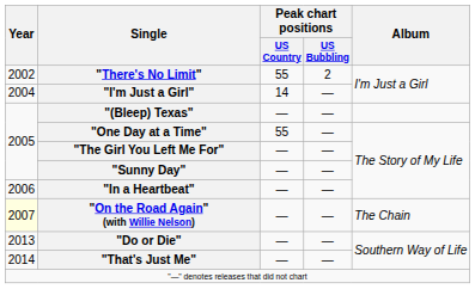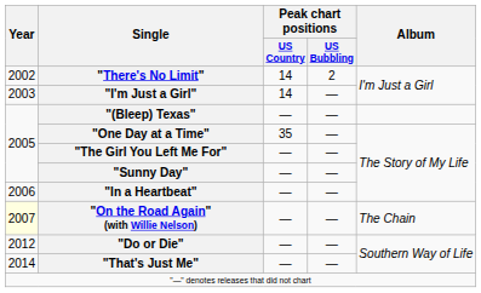"There's No Limit" | Peak chart positions / US Country: 55 -> 14
"I'm Just a Girl" | Year: 2004 -> 2003
"One Day at a Time" | Peak chart positions / US Country: 55 -> 35
"Do or Die" | Year: 2013 -> 2012
